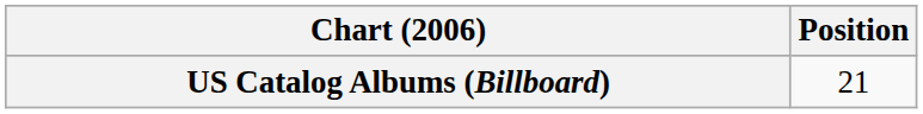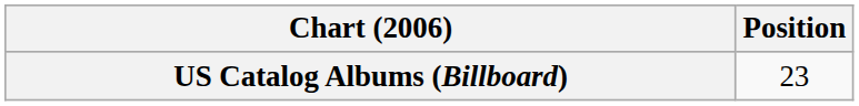US Catalog Albums (Billboard) | Position: 21 -> 23
